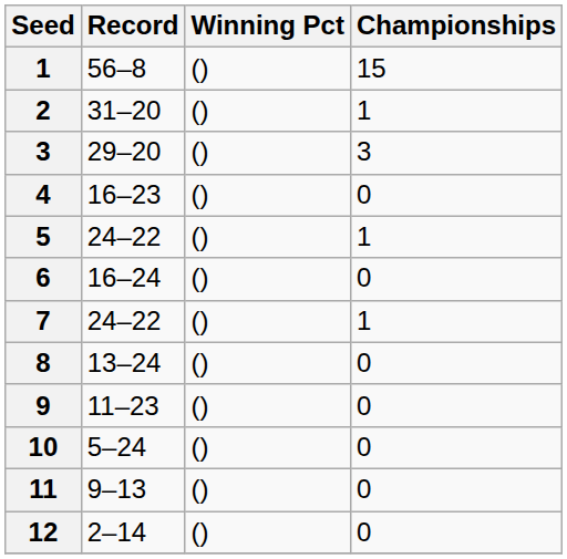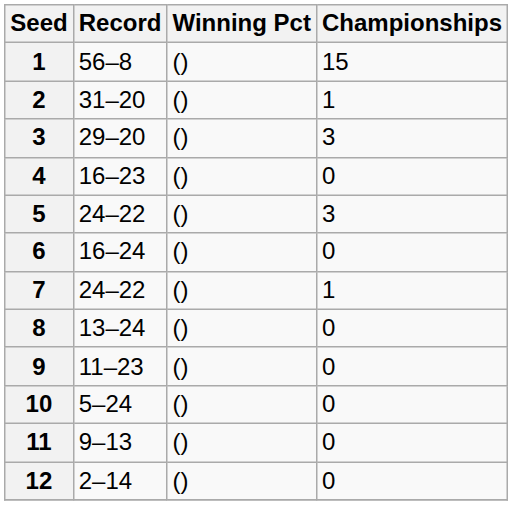5 | Championships: 1 -> 3
